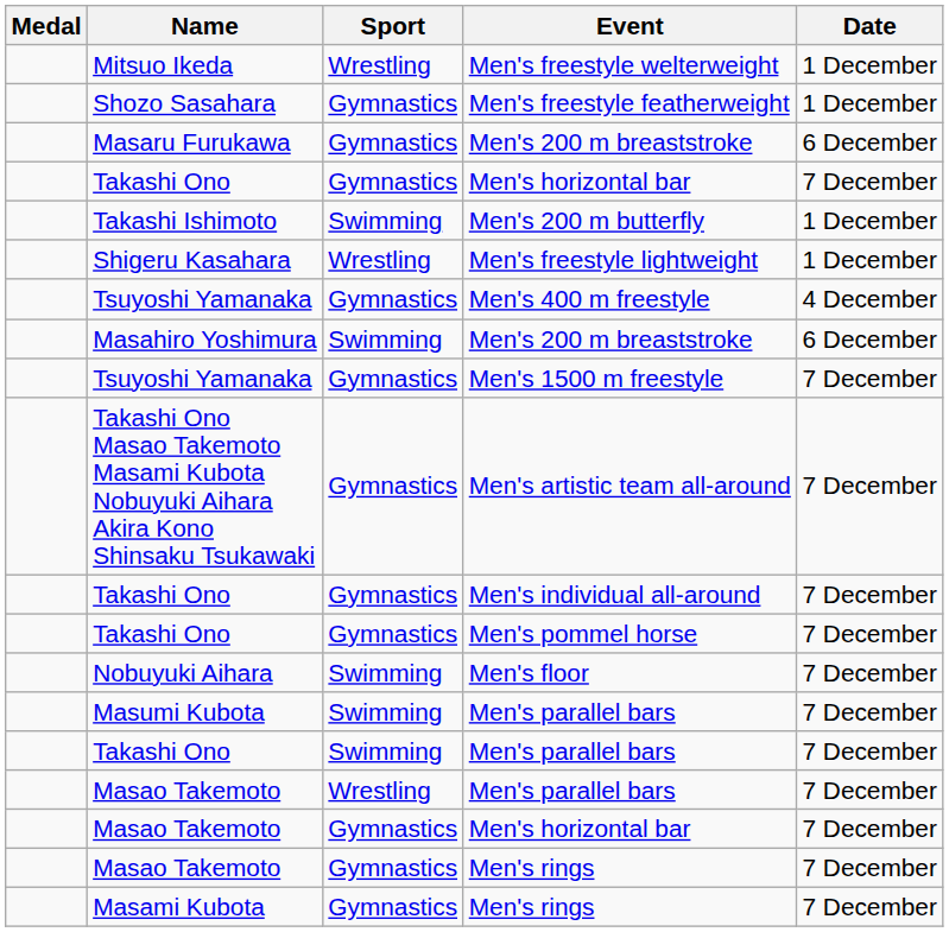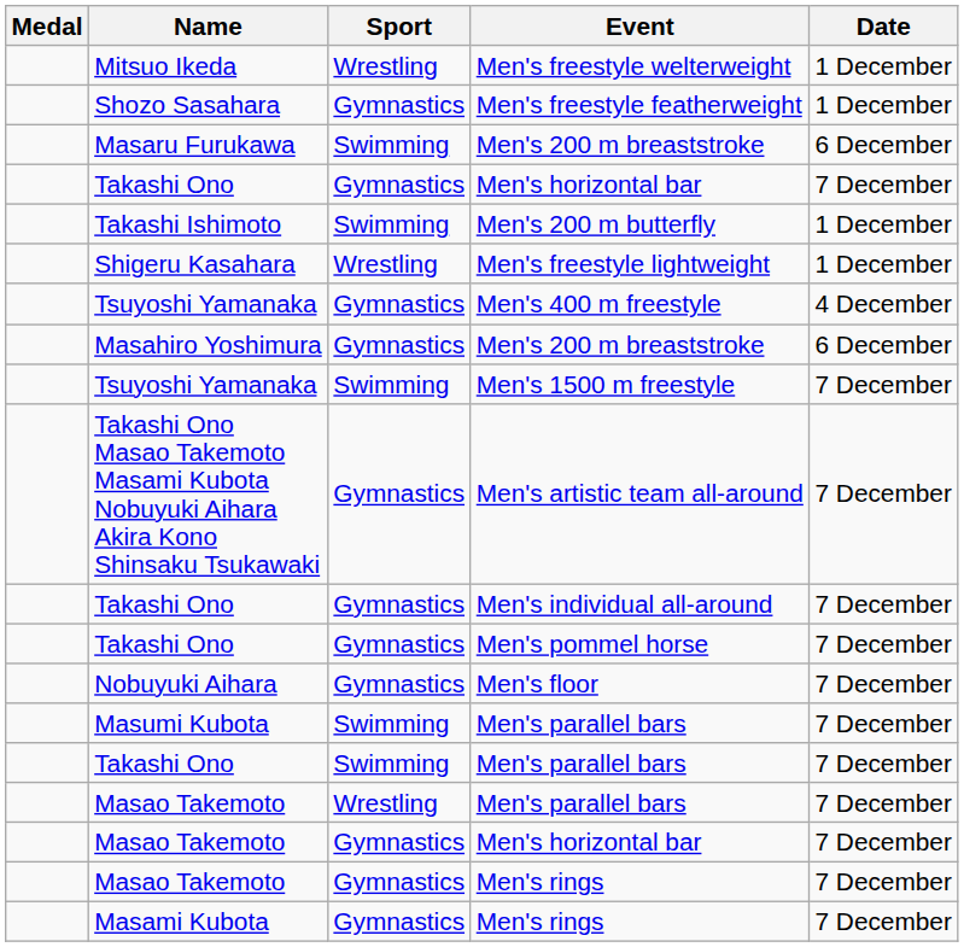Masaru Furukawa / Men's 200 m breaststroke | Sport: Gymnastics -> Swimming
Masahiro Yoshimura / Men's 200 m breaststroke | Sport: Swimming -> Gymnastics
Men's 1500 m freestyle | Sport: Gymnastics -> Swimming
Men's floor | Sport: Swimming -> Gymnastics
